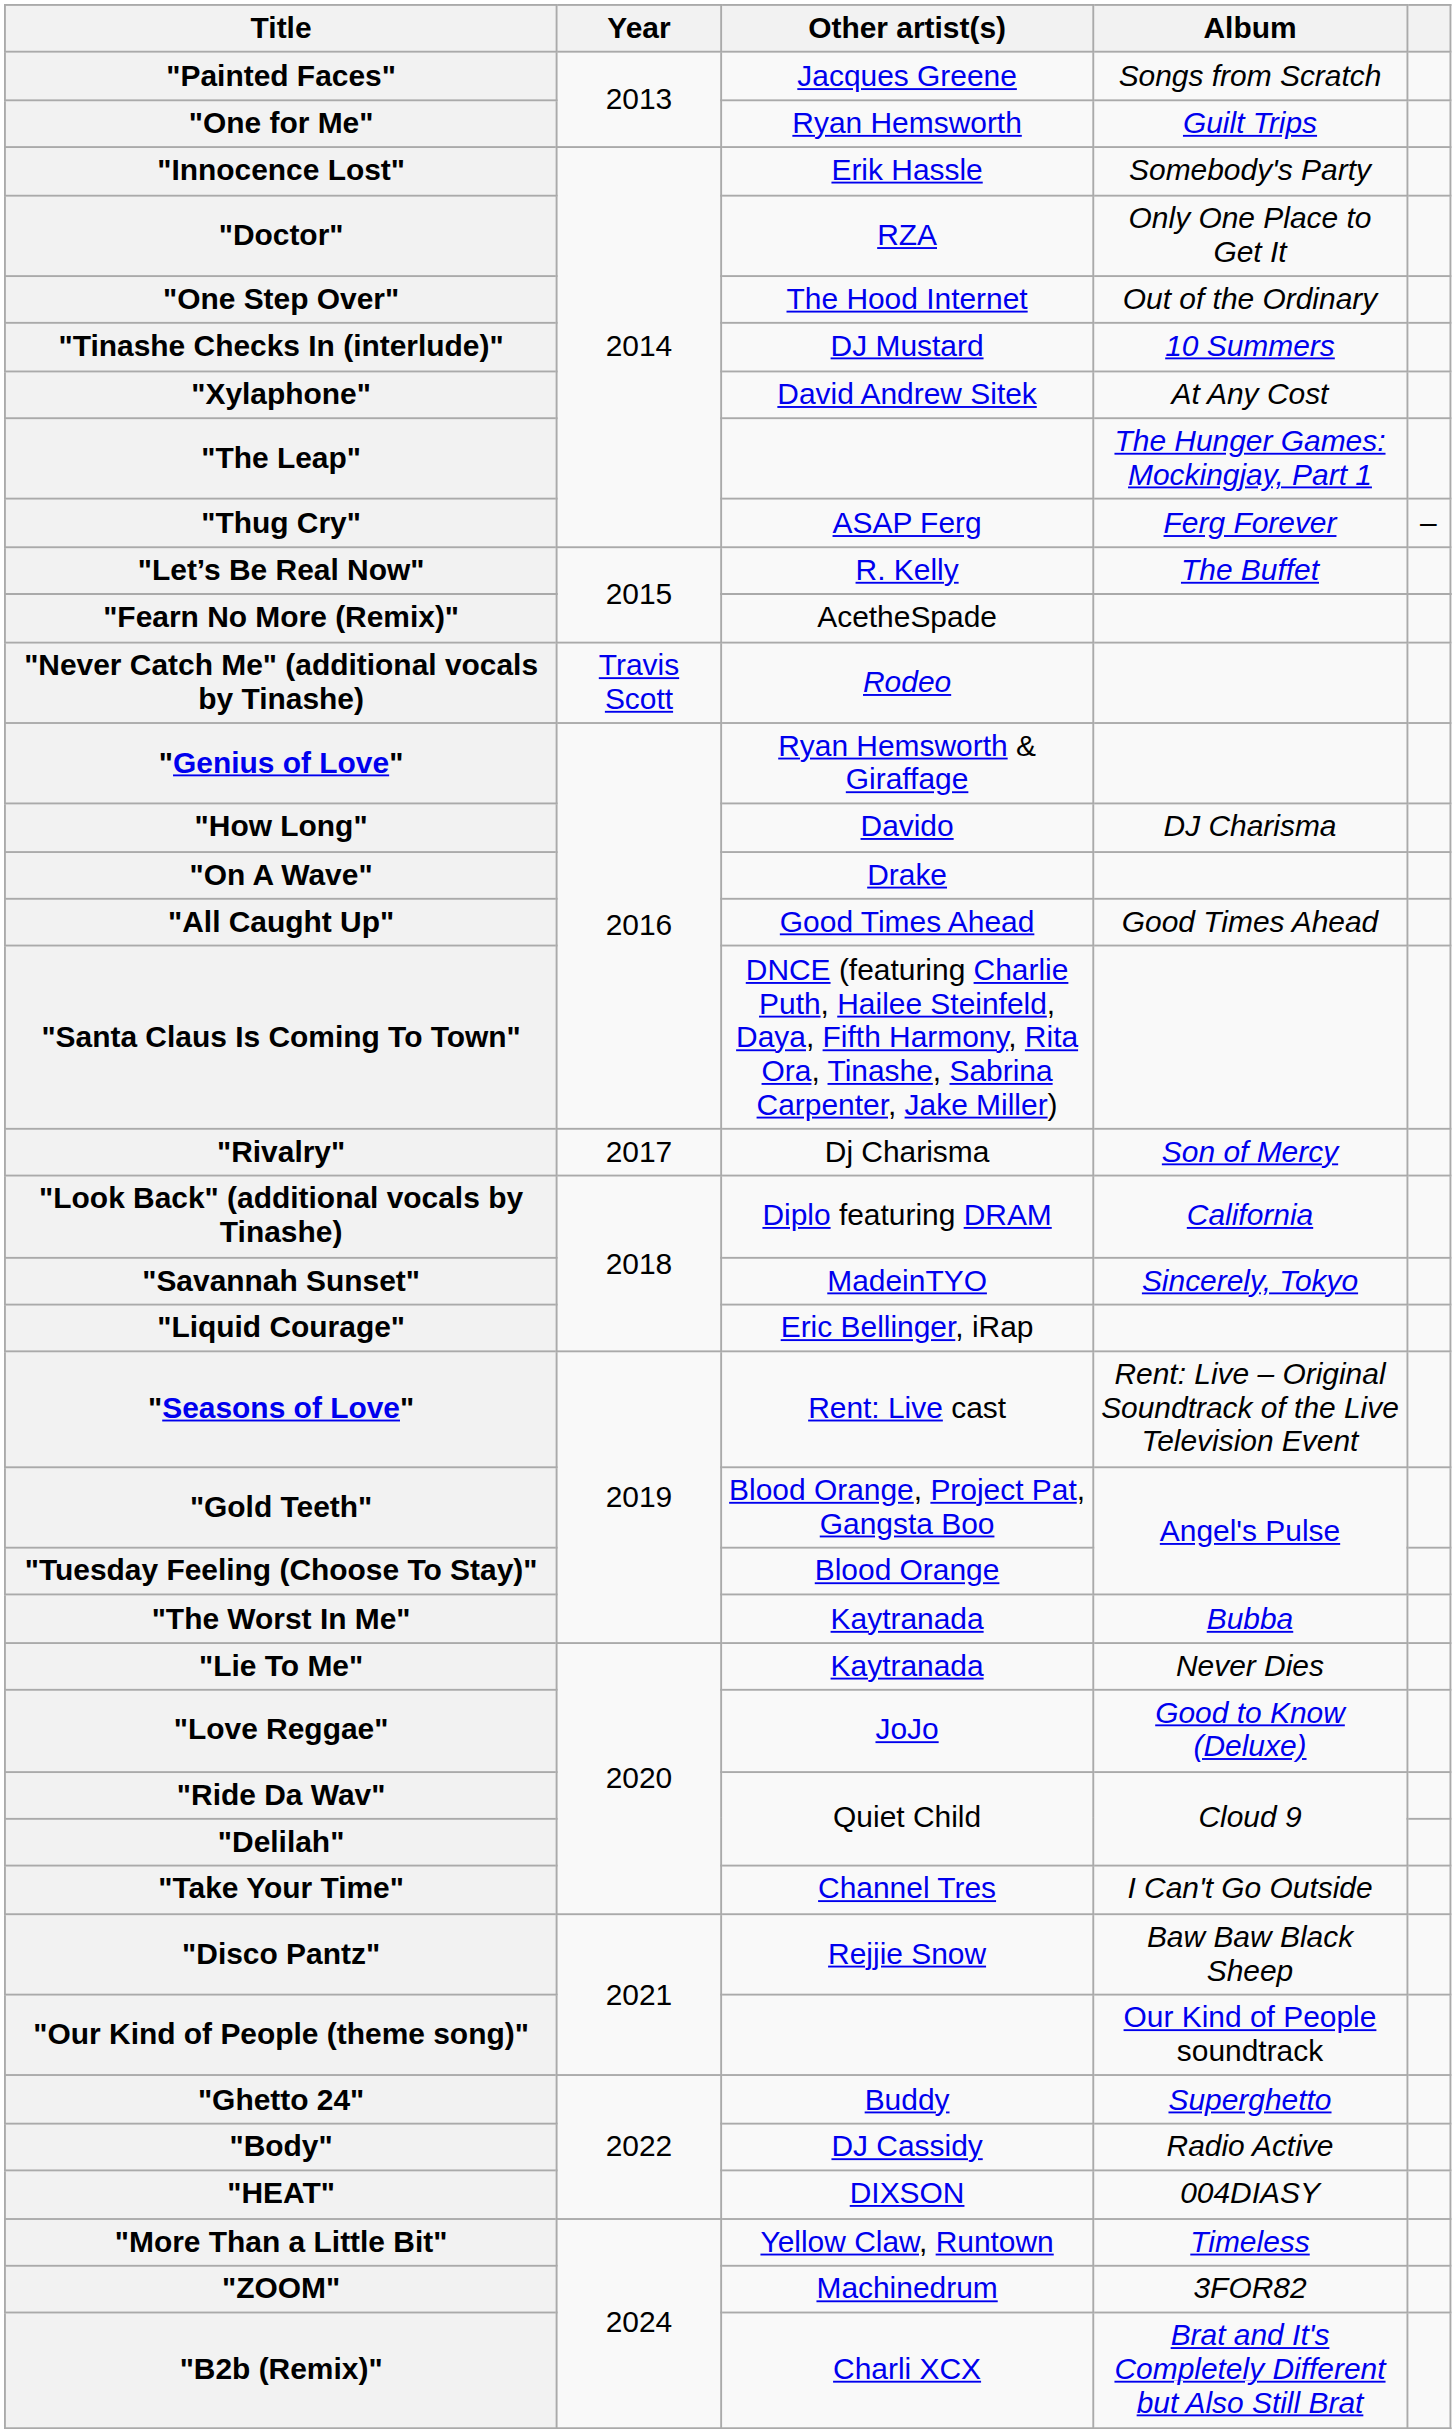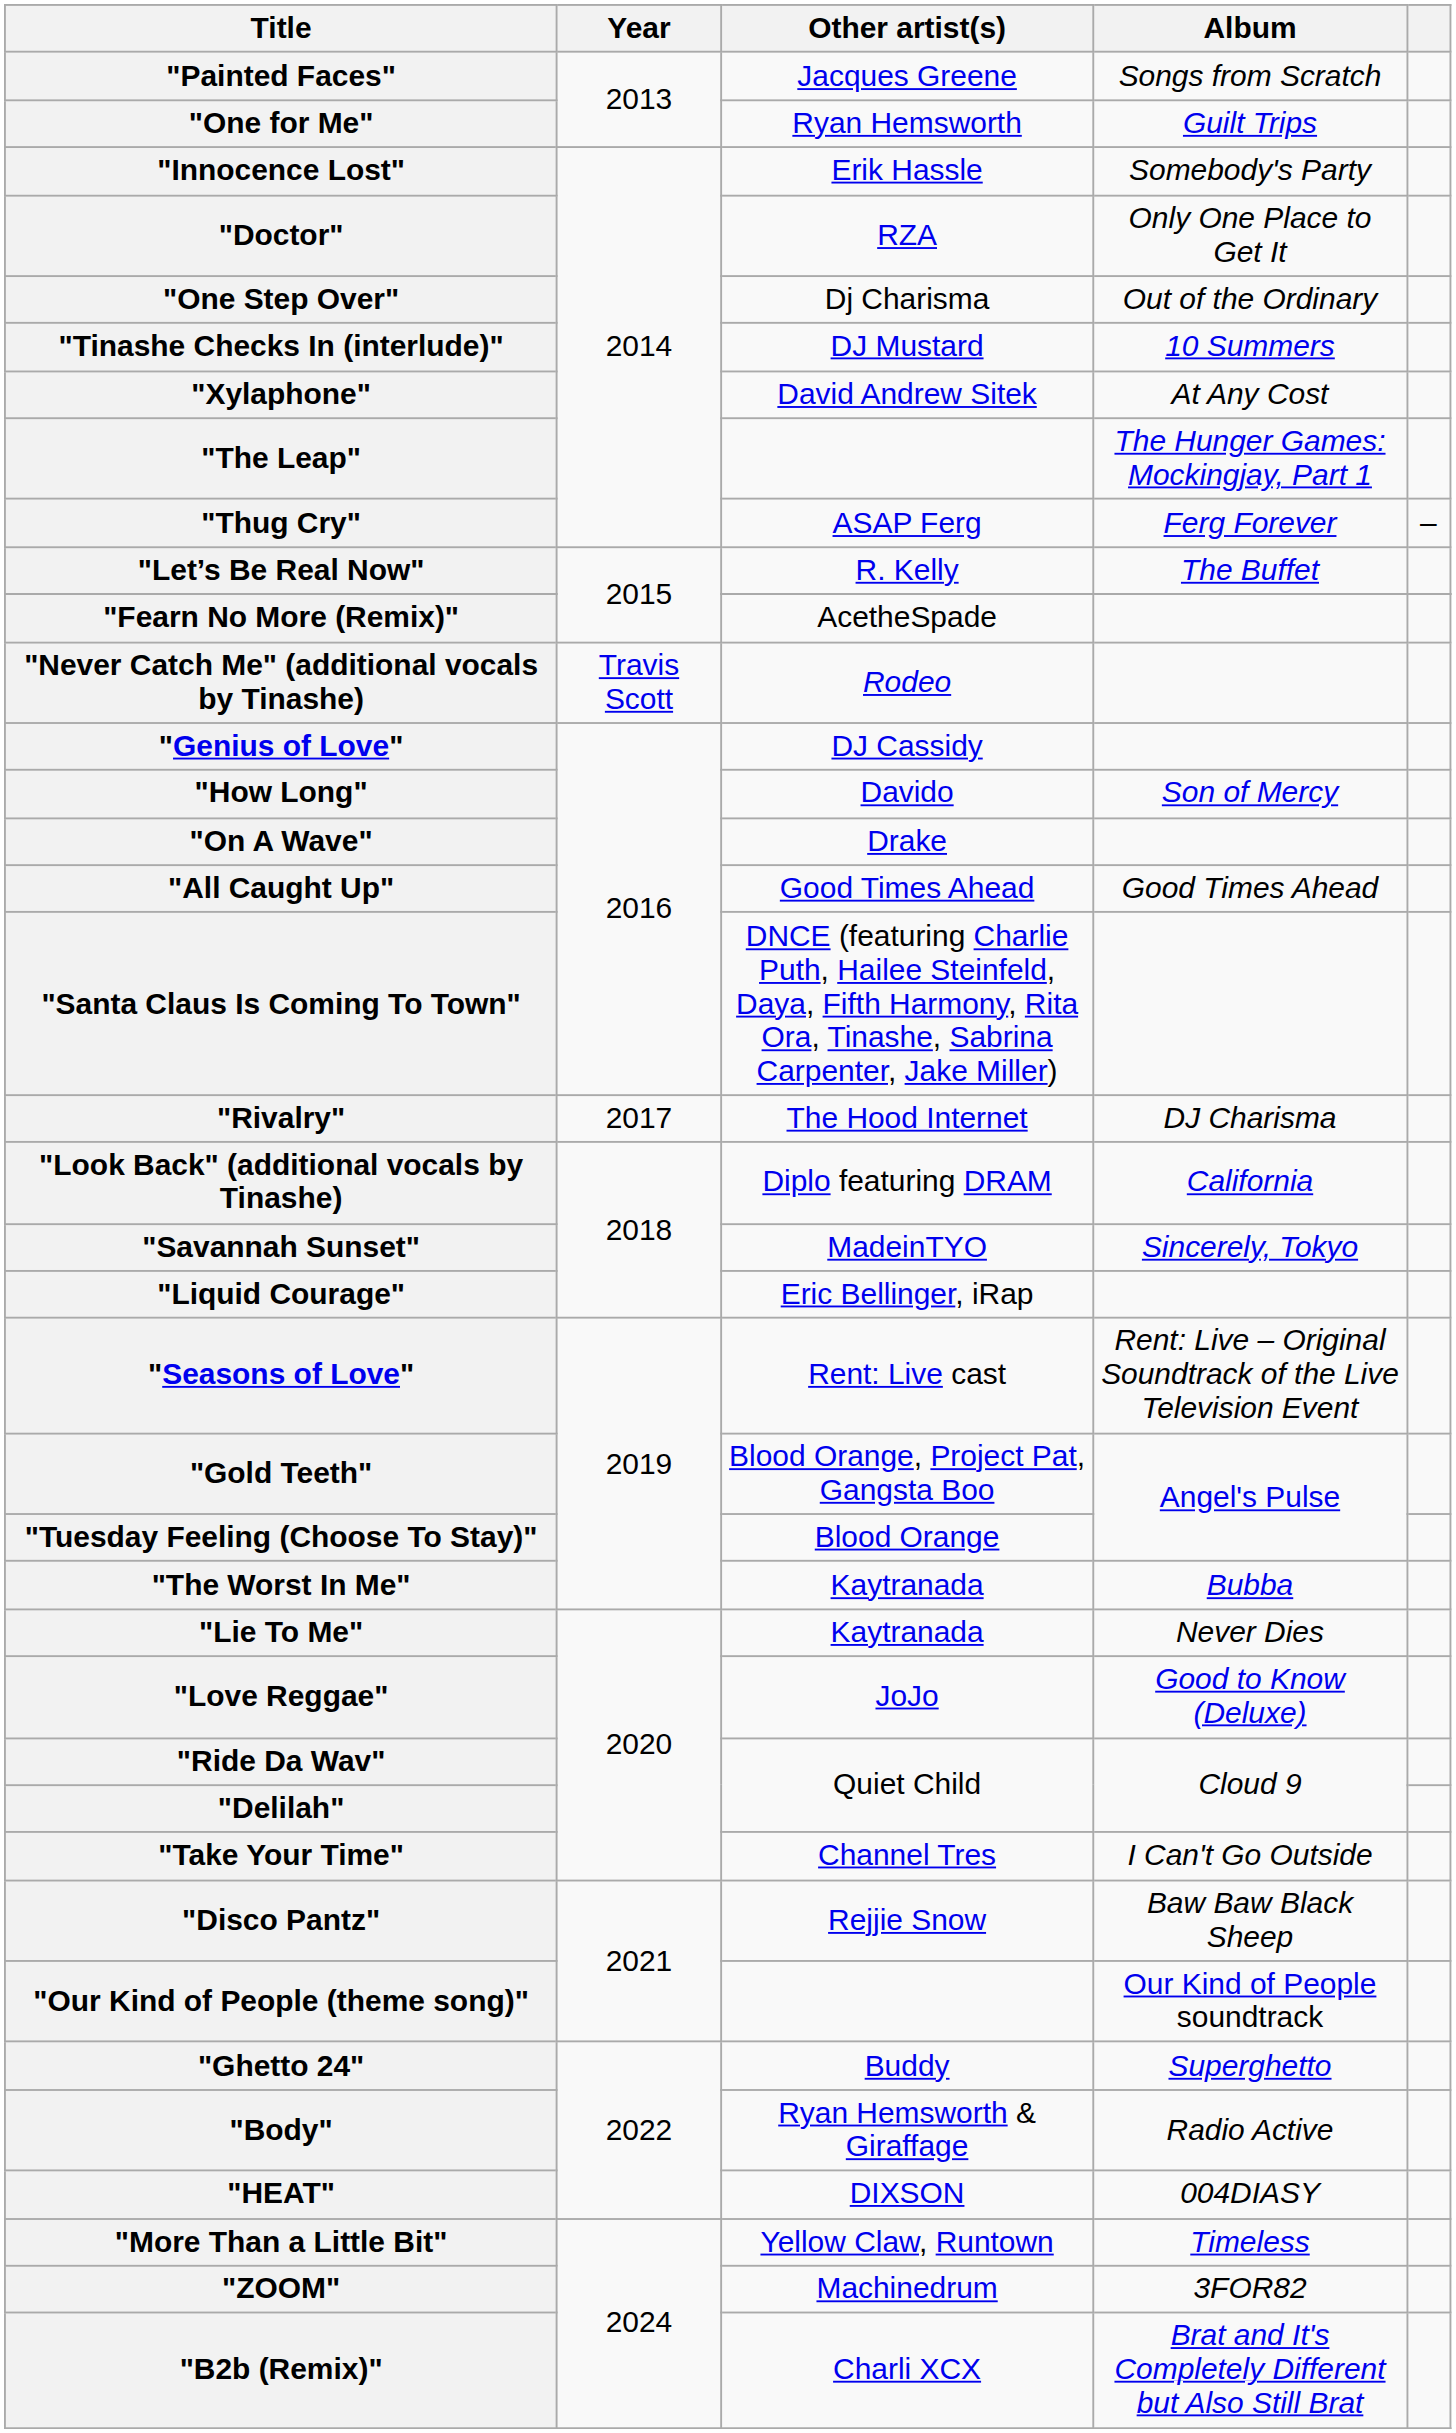"One Step Over" | Other artist(s): The Hood Internet -> Dj Charisma
"Genius of Love" | Other artist(s): Ryan Hemsworth & Giraffage -> DJ Cassidy
"How Long" | Album: DJ Charisma -> Son of Mercy
"Rivalry" | Other artist(s): Dj Charisma -> The Hood Internet
"Rivalry" | Album: Son of Mercy -> DJ Charisma
"Body" | Other artist(s): DJ Cassidy -> Ryan Hemsworth & Giraffage
